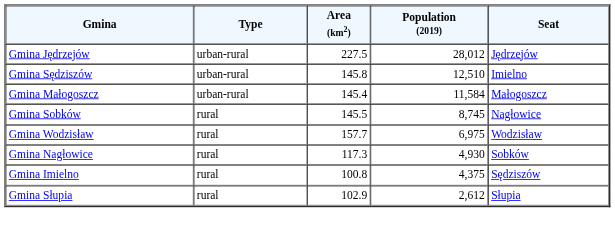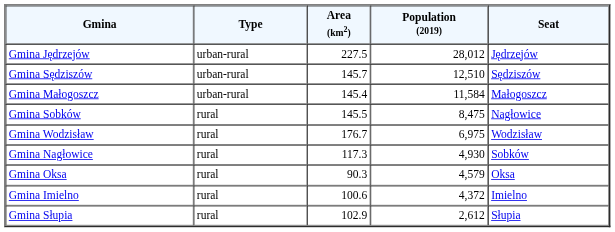Gmina Sędziszów | Area (km2): 145.8 -> 145.7
Gmina Sędziszów | Seat: Imielno -> Sędziszów
Gmina Sobków | Population (2019): 8,745 -> 8,475
Gmina Wodzisław | Area (km2): 157.7 -> 176.7
+ row: Gmina Oksa | rural | 90.3 | 4,579 | Oksa
Gmina Imielno | Area (km2): 100.8 -> 100.6
Gmina Imielno | Population (2019): 4,375 -> 4,372
Gmina Imielno | Seat: Sędziszów -> Imielno
